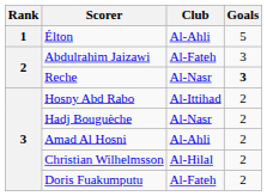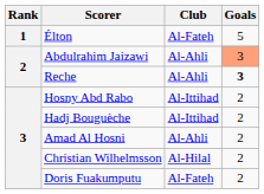Élton | Club: Al-Ahli -> Al-Fateh
Abdulrahim Jaizawi | Club: Al-Fateh -> Al-Ahli
Abdulrahim Jaizawi | Goals: no background -> lightsalmon background
Reche | Club: Al-Nasr -> Al-Ahli
Hadj Bouguèche | Club: Al-Nasr -> Al-Ittihad
